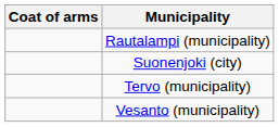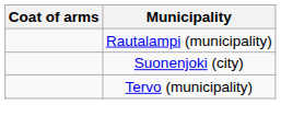- row: Vesanto (municipality)
